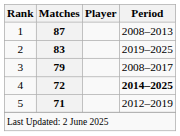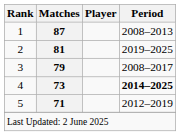2 | Matches: 83 -> 81
4 | Matches: 72 -> 73
